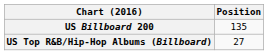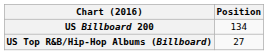US Billboard 200 | Position: 135 -> 134
